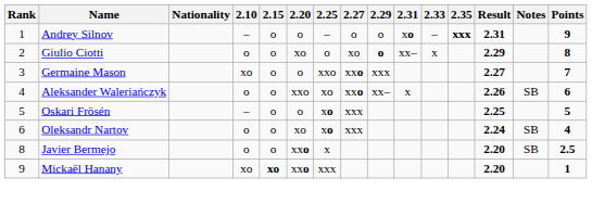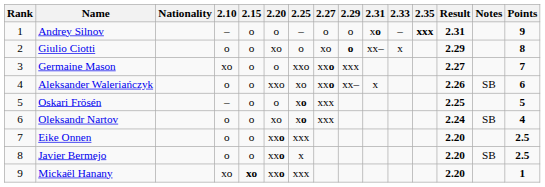+ row: 7 | Eike Onnen | o | o | xxo | xxx | 2.20 | 2.5
